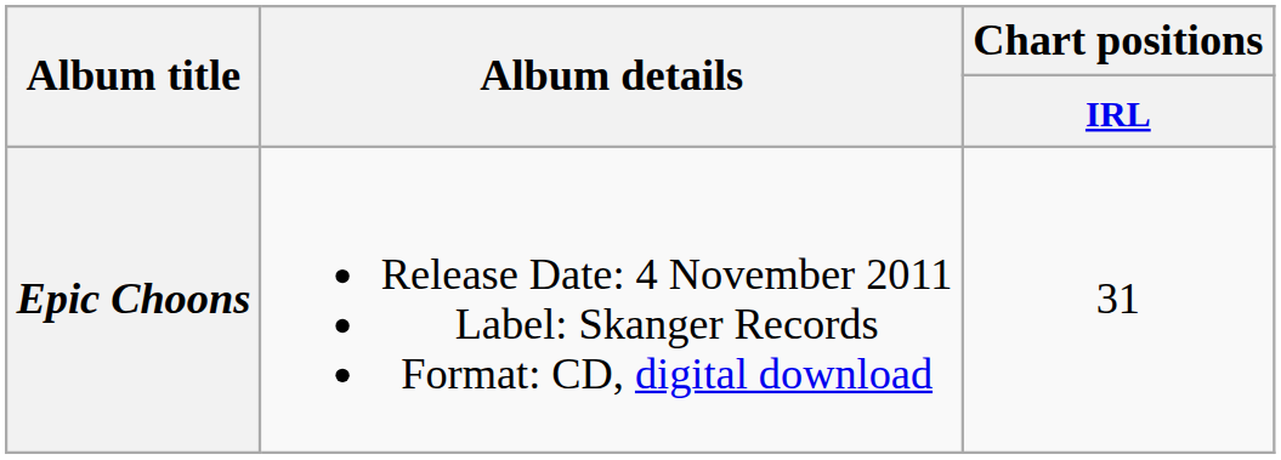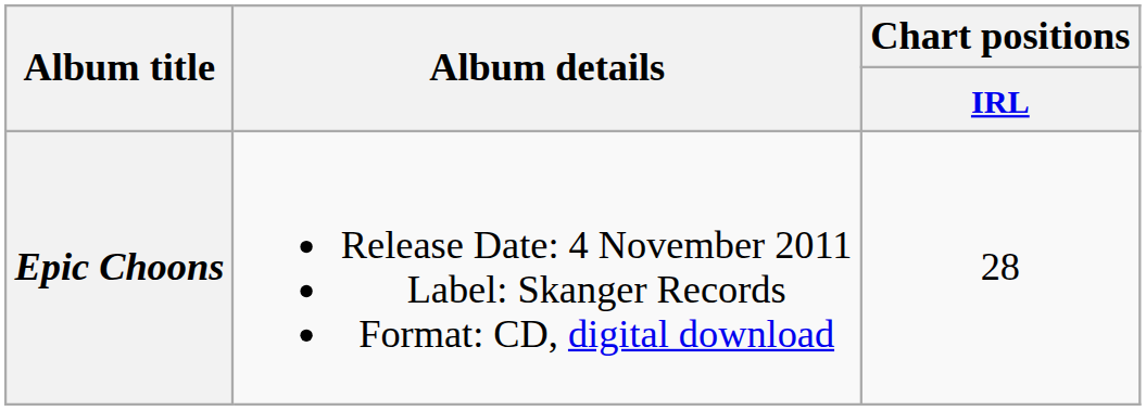Epic Choons | Chart positions / IRL: 31 -> 28
